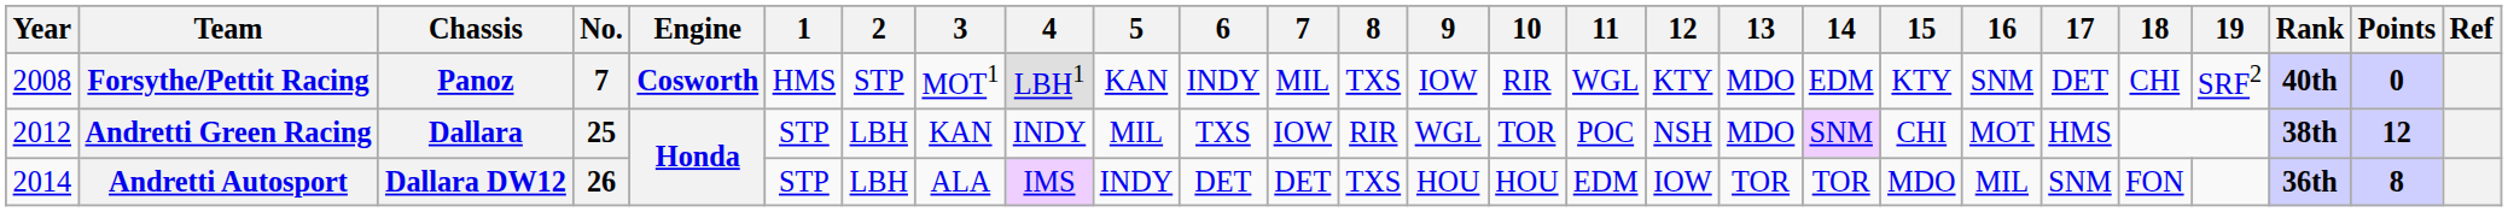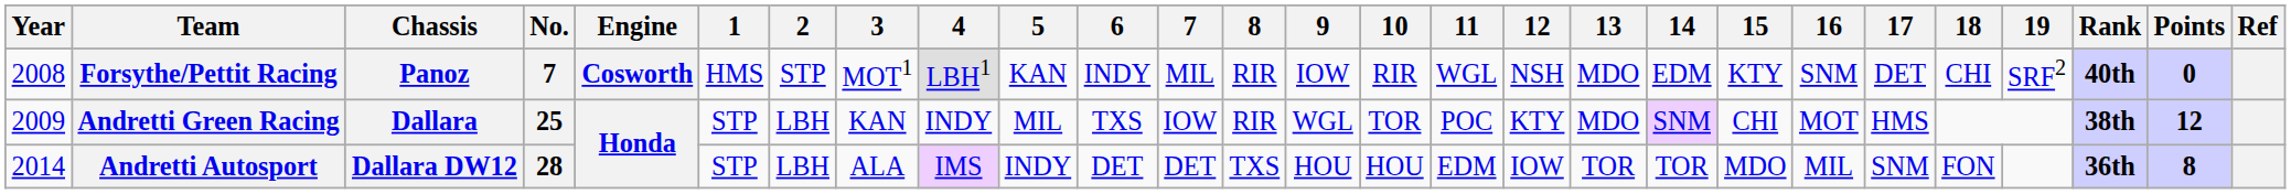Forsythe/Pettit Racing | 8: TXS -> RIR
Forsythe/Pettit Racing | 12: KTY -> NSH
Andretti Green Racing | Year: 2012 -> 2009
Andretti Green Racing | 12: NSH -> KTY
Andretti Autosport | No.: 26 -> 28
